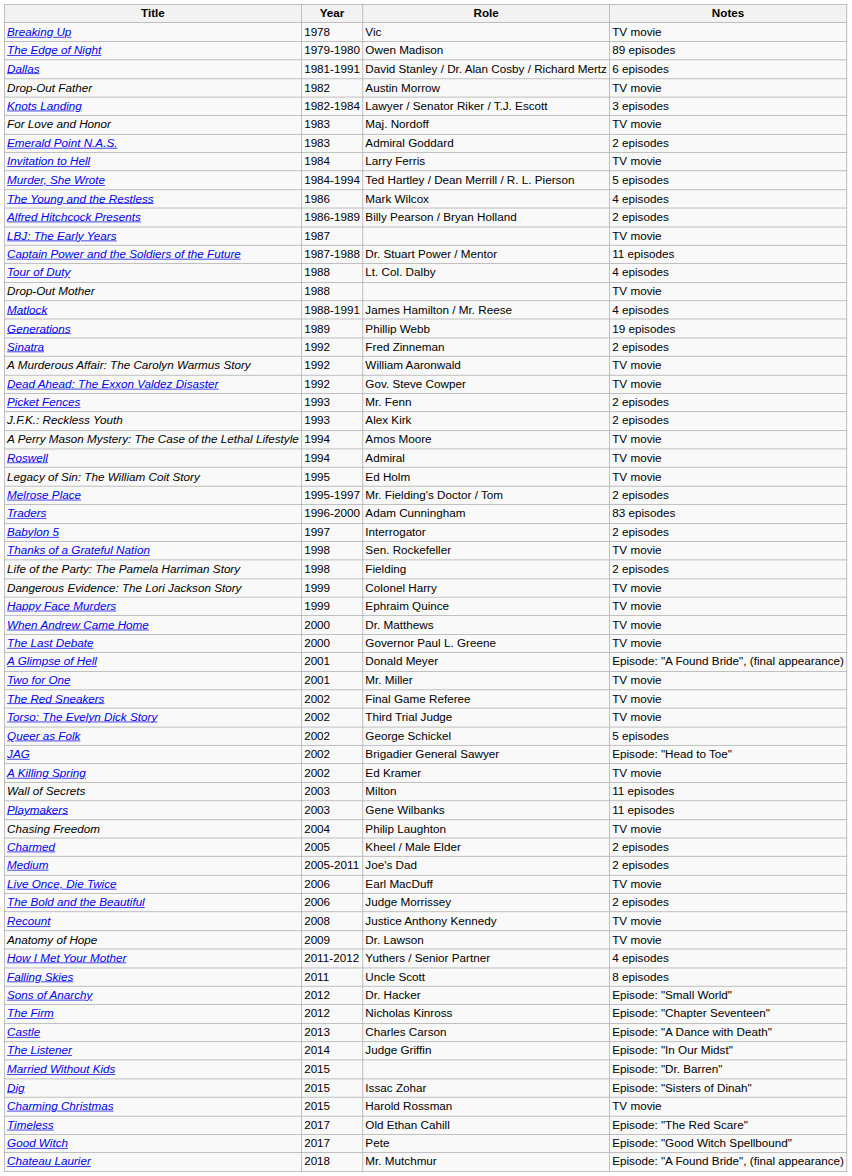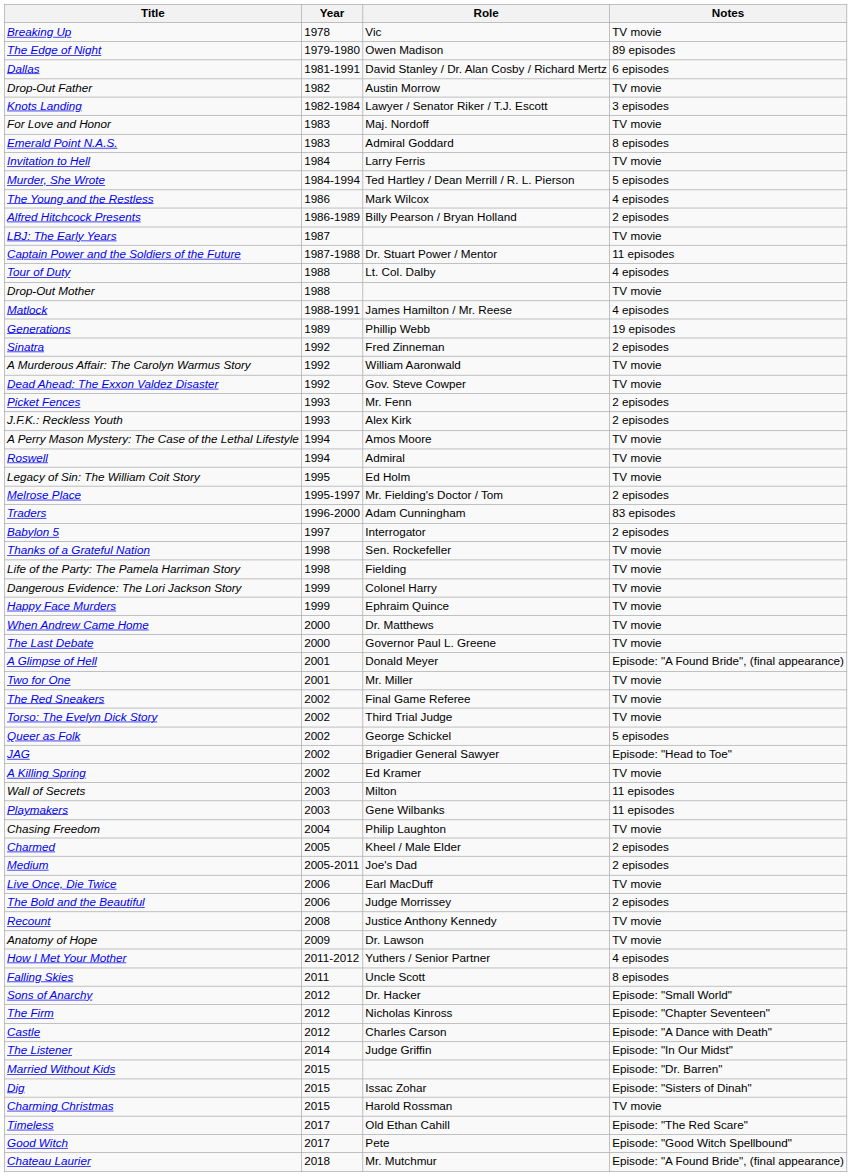Emerald Point N.A.S. | Notes: 2 episodes -> 8 episodes
Life of the Party: The Pamela Harriman Story | Notes: 2 episodes -> TV movie
Castle | Year: 2013 -> 2012
